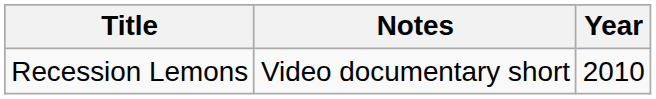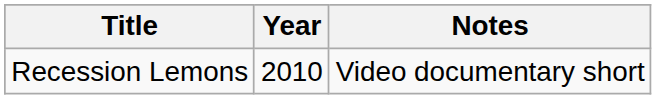columns swapped: Year <-> Notes
